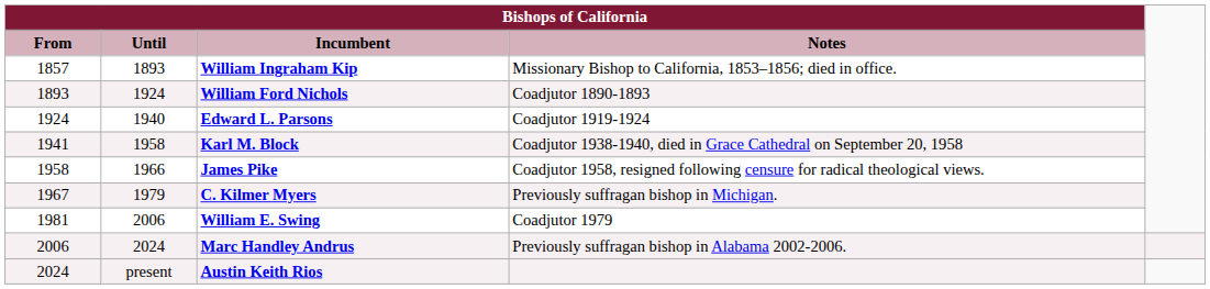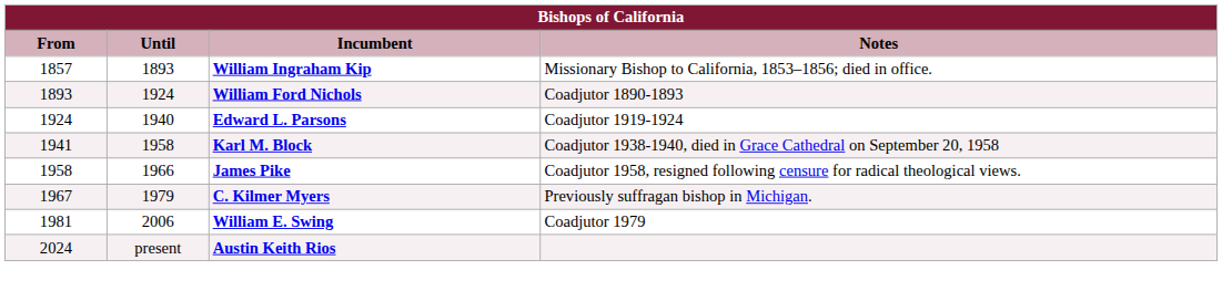- row: 2006 | 2024 | Marc Handley Andrus | Previously suffragan bishop in Alabama 2002-2006.
